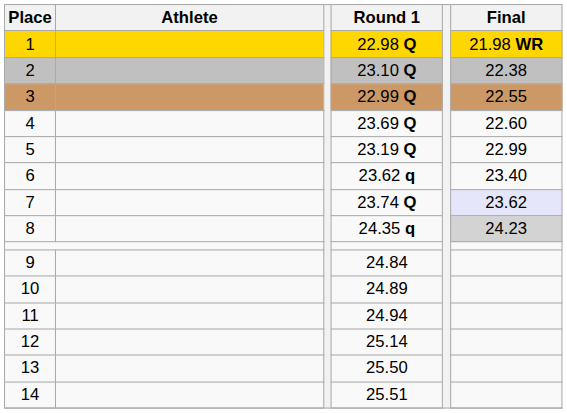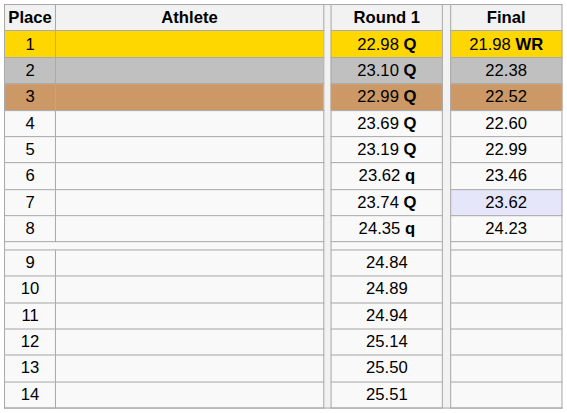3 | Final: 22.55 -> 22.52
6 | Final: 23.40 -> 23.46
8 | Final: lightgrey background -> no background
